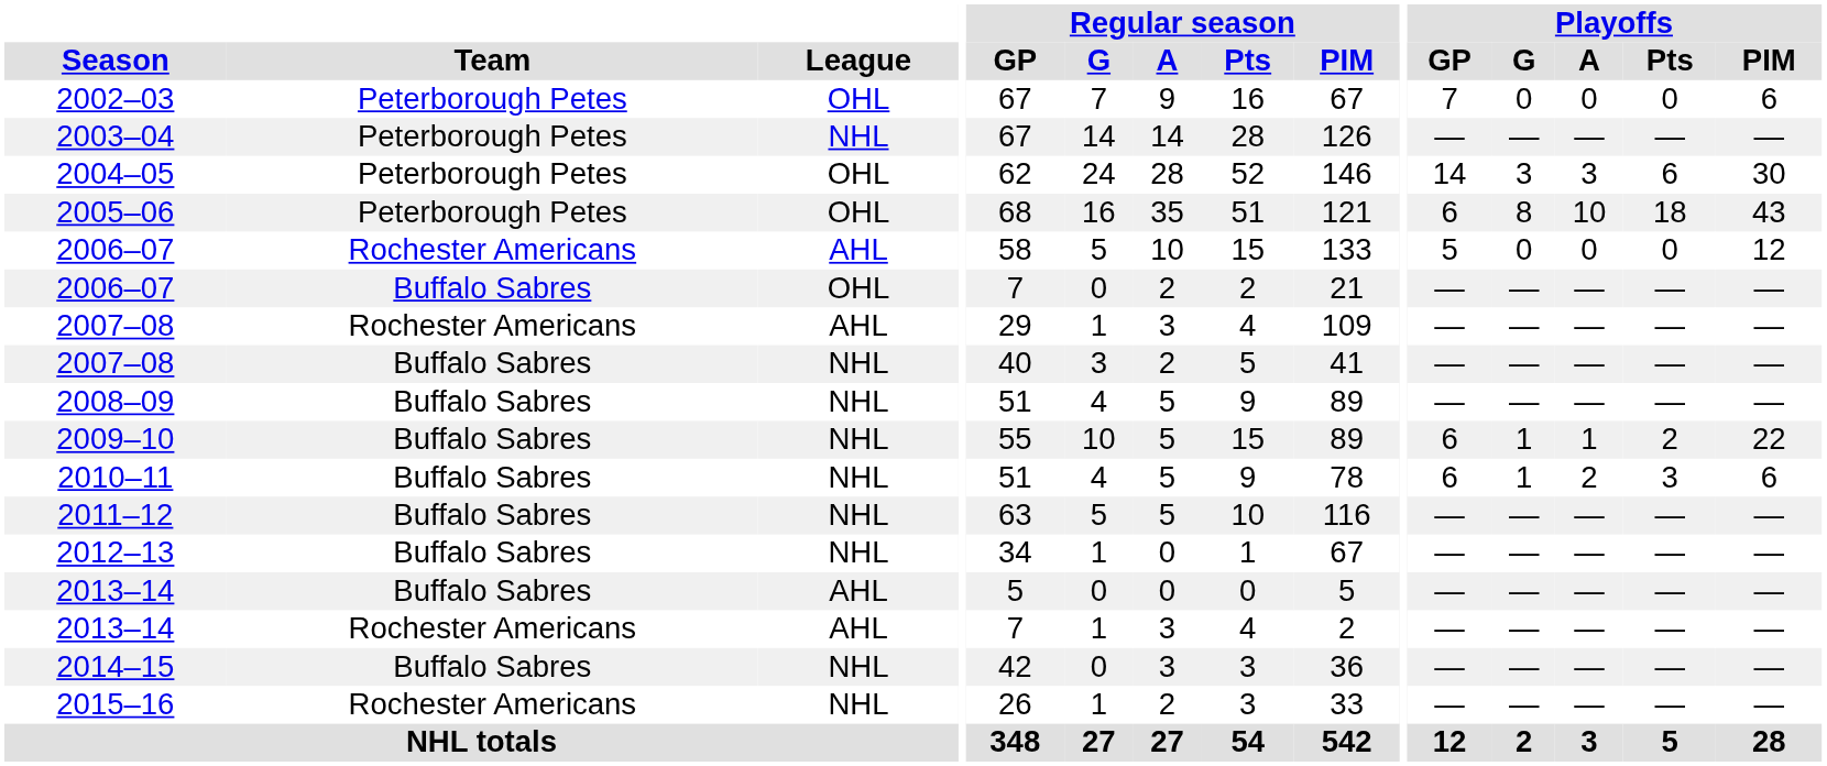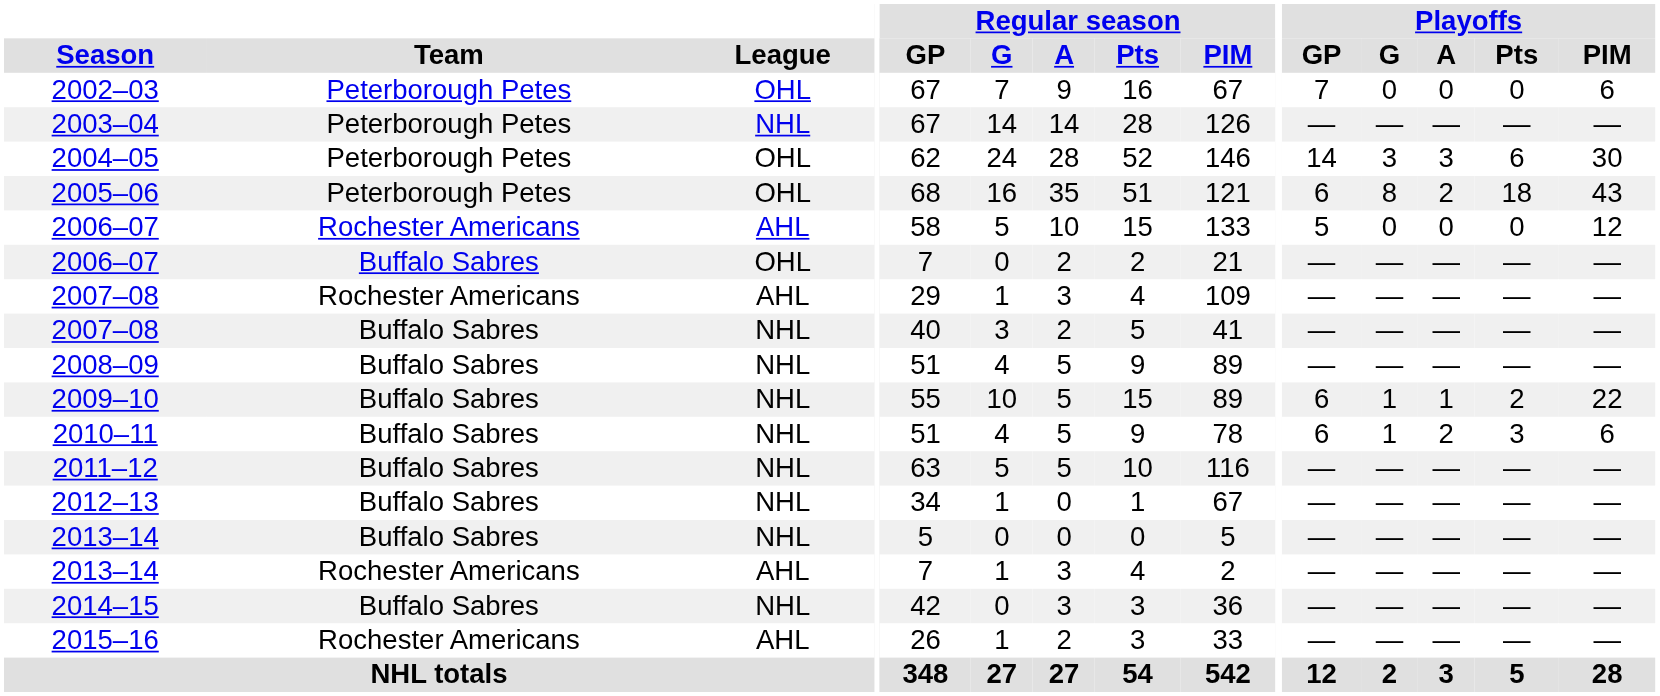2005–06 | Playoffs / A: 10 -> 2
2013–14 / Buffalo Sabres | League: AHL -> NHL
2015–16 | League: NHL -> AHL
